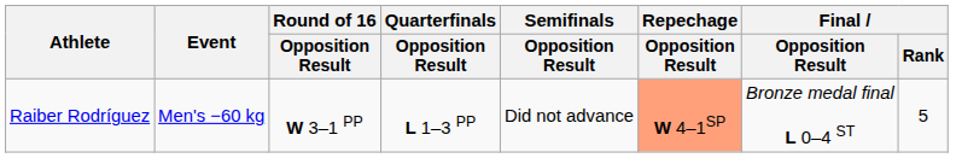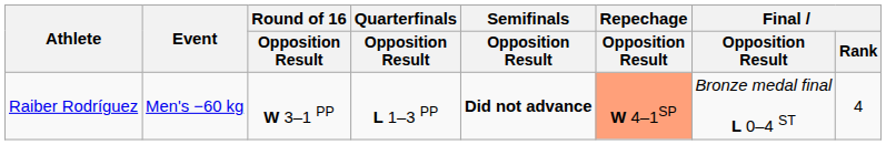Raiber Rodríguez | Semifinals / Opposition Result: normal -> bold
Raiber Rodríguez | Final / Rank: 5 -> 4
